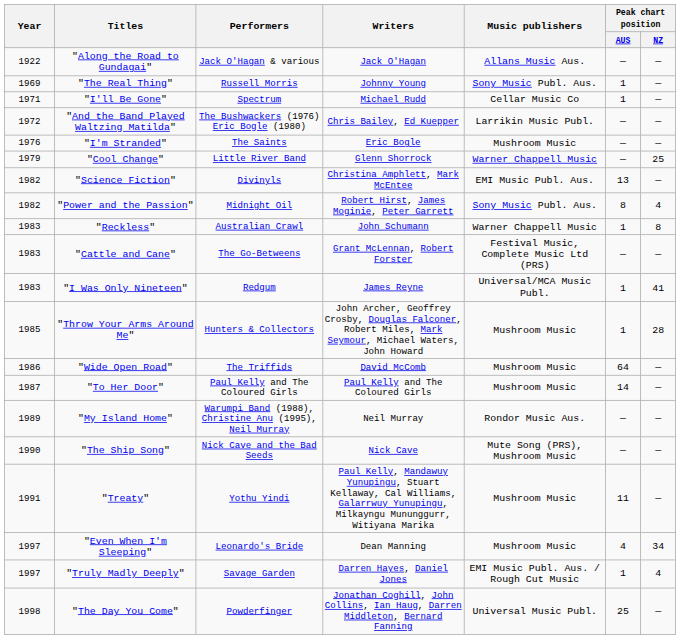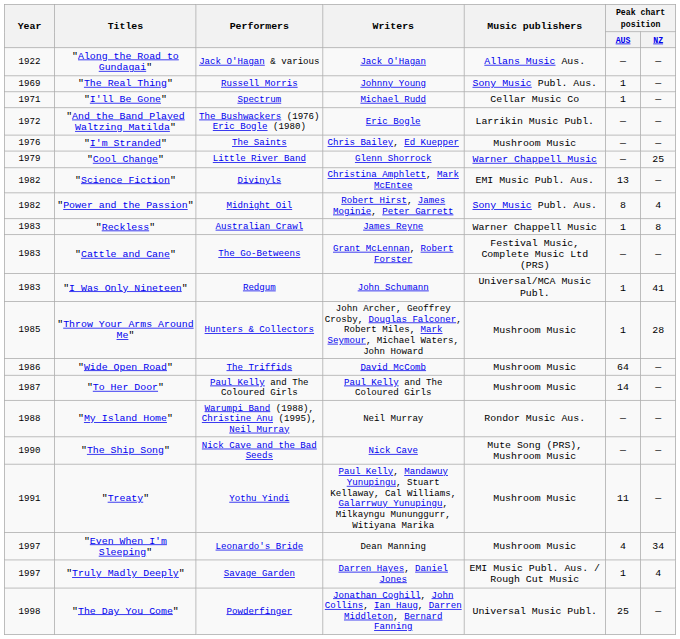"And the Band Played Waltzing Matilda" | Writers: Chris Bailey, Ed Kuepper -> Eric Bogle
"I'm Stranded" | Writers: Eric Bogle -> Chris Bailey, Ed Kuepper
"Reckless" | Writers: John Schumann -> James Reyne
"I Was Only Nineteen" | Writers: James Reyne -> John Schumann
"My Island Home" | Year: 1989 -> 1988
